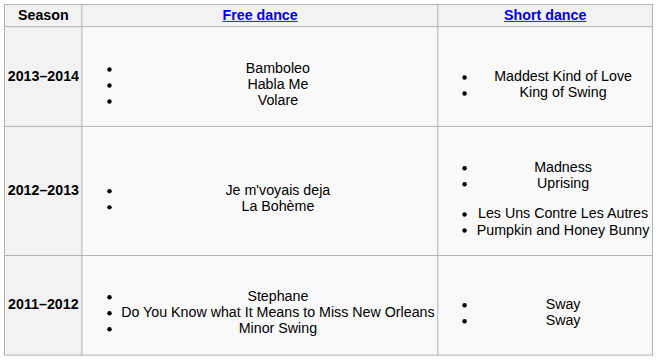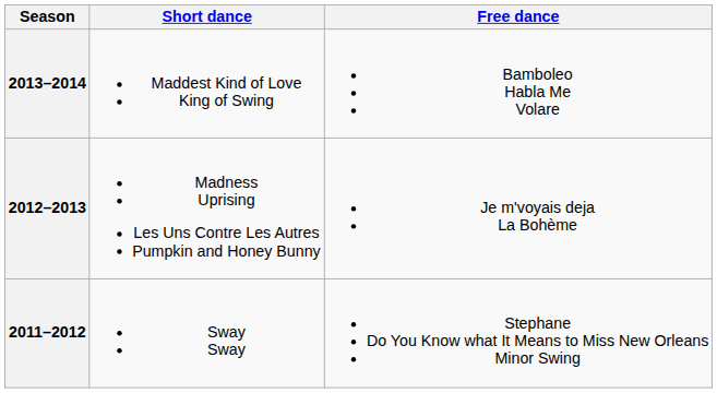columns swapped: Short dance <-> Free dance
